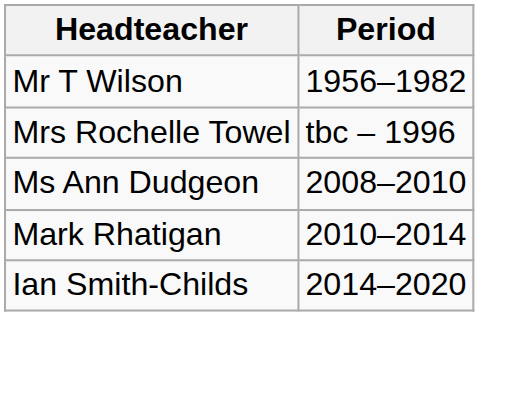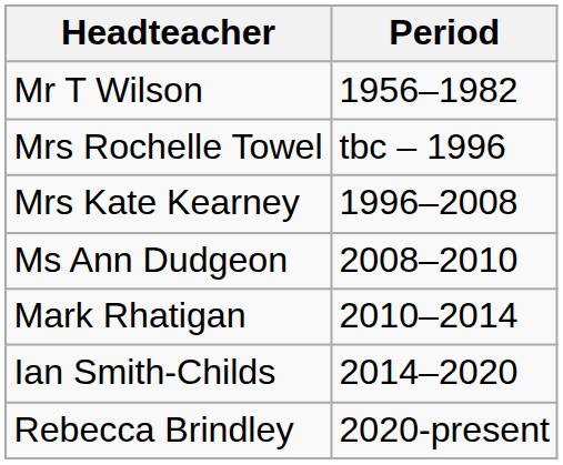+ row: Mrs Kate Kearney | 1996–2008
+ row: Rebecca Brindley | 2020-present
